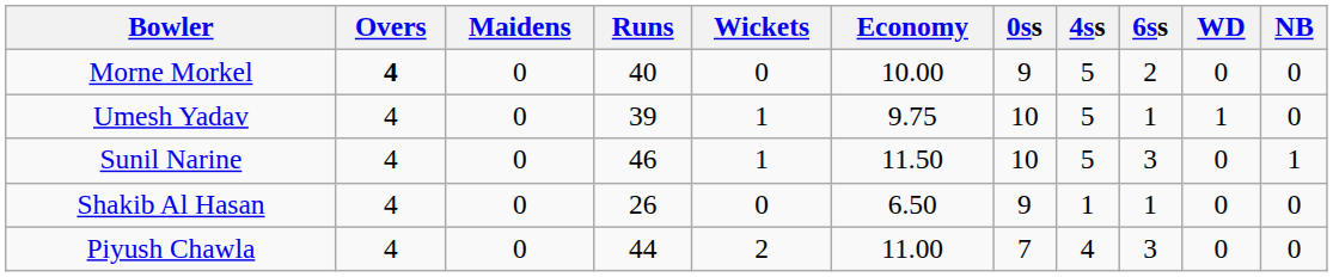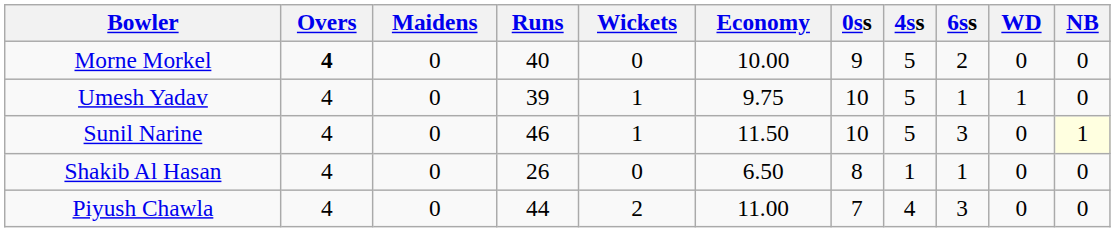Sunil Narine | NB: no background -> lightyellow background
Shakib Al Hasan | 0ss: 9 -> 8
